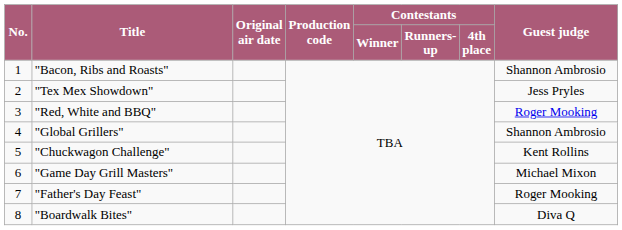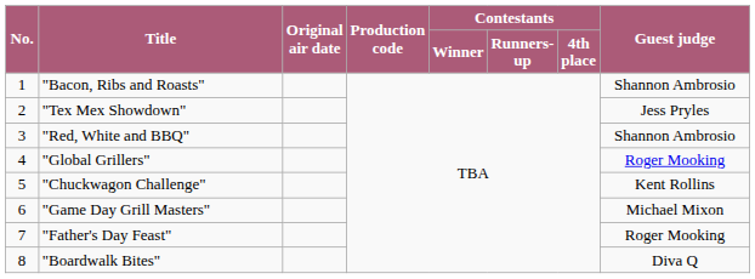"Red, White and BBQ" | Guest judge: Roger Mooking -> Shannon Ambrosio
"Global Grillers" | Guest judge: Shannon Ambrosio -> Roger Mooking
